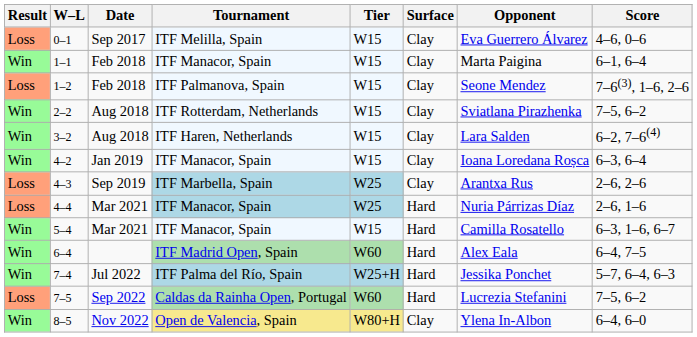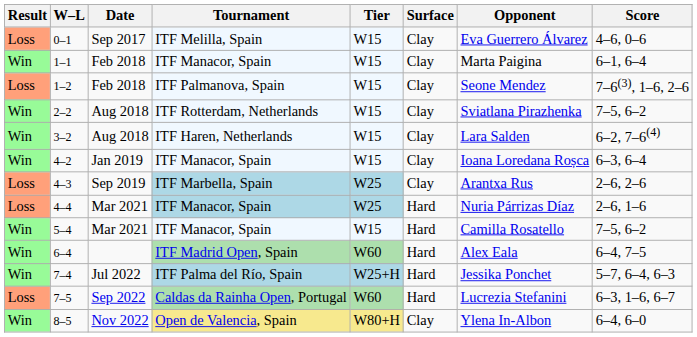5–4 | Score: 6–3, 1–6, 6–7 -> 7–5, 6–2
7–5 | Score: 7–5, 6–2 -> 6–3, 1–6, 6–7
